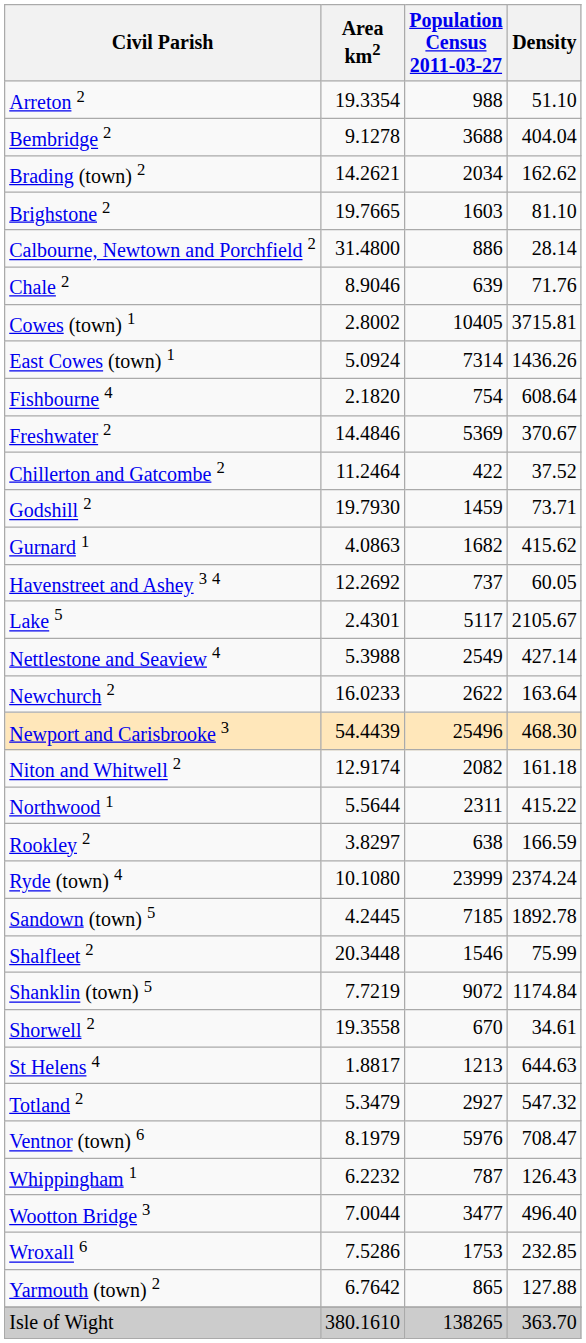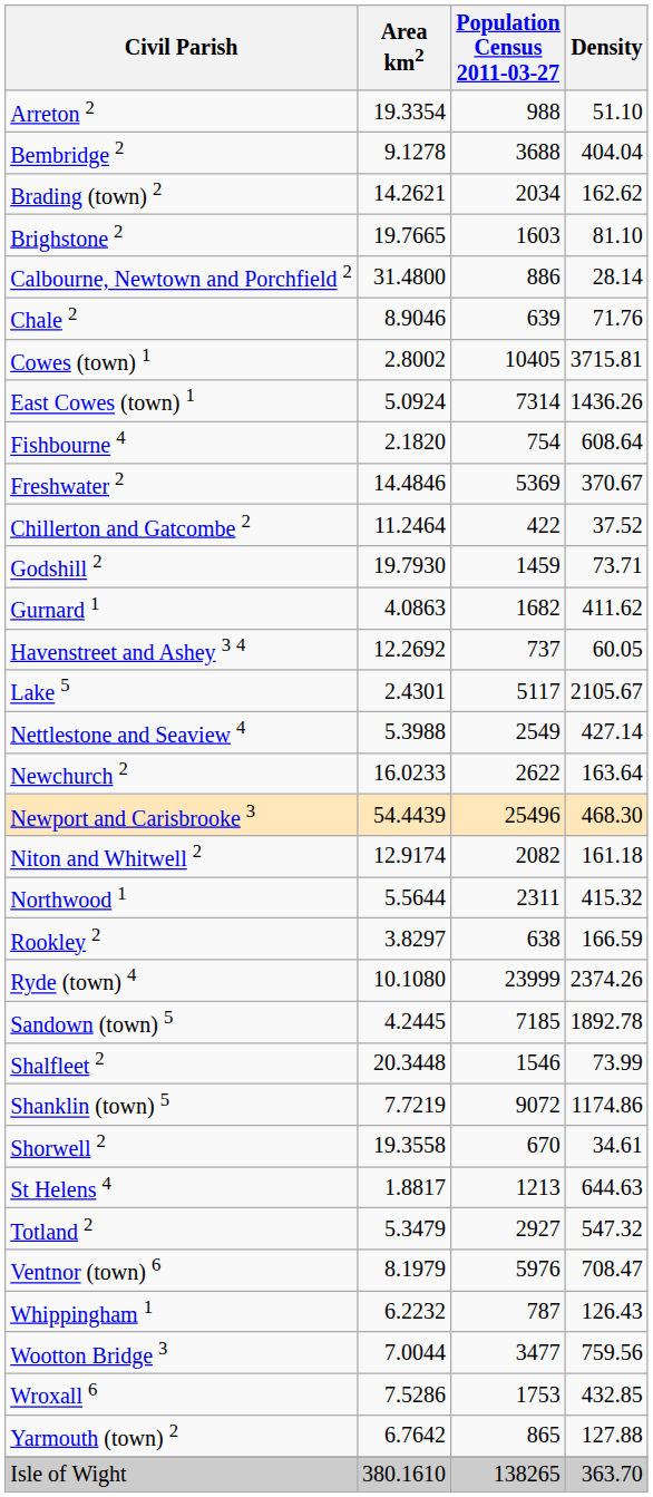Gurnard 1 | Density: 415.62 -> 411.62
Northwood 1 | Density: 415.22 -> 415.32
Ryde (town) 4 | Density: 2374.24 -> 2374.26
Shalfleet 2 | Density: 75.99 -> 73.99
Shanklin (town) 5 | Density: 1174.84 -> 1174.86
Wootton Bridge 3 | Density: 496.40 -> 759.56
Wroxall 6 | Density: 232.85 -> 432.85
